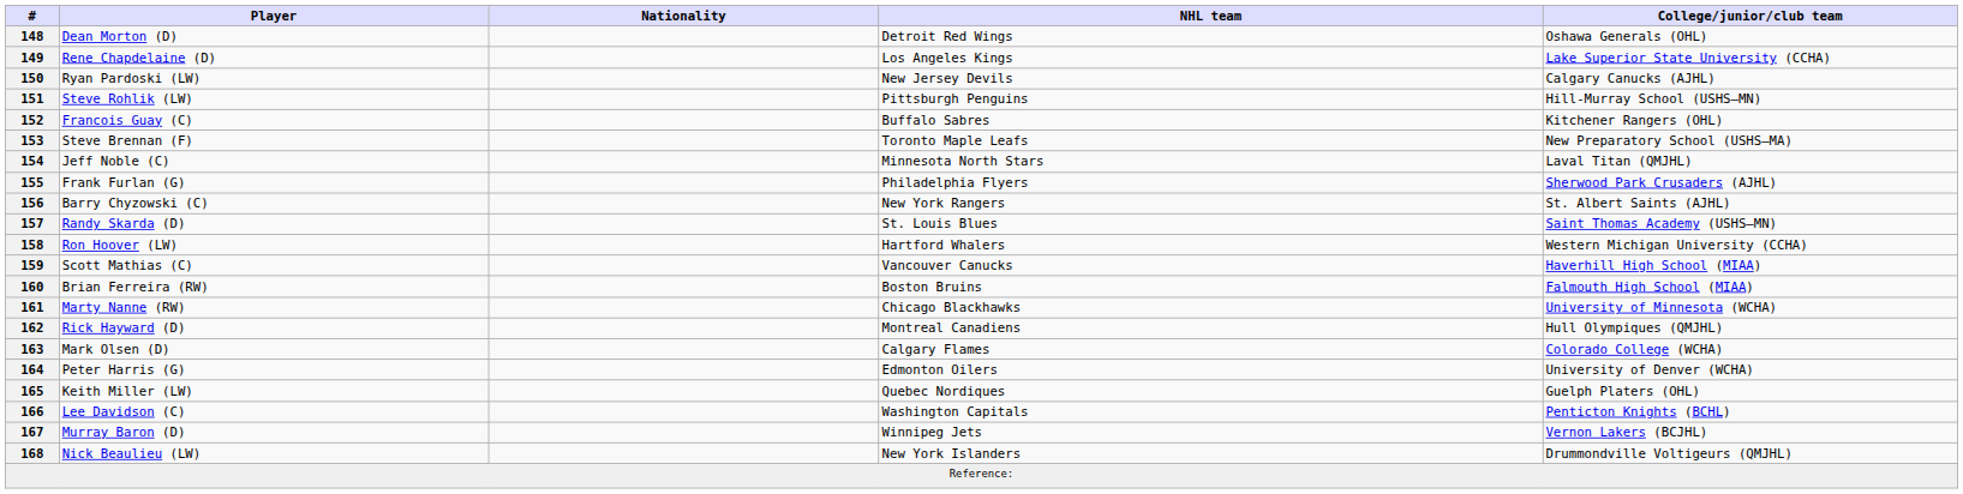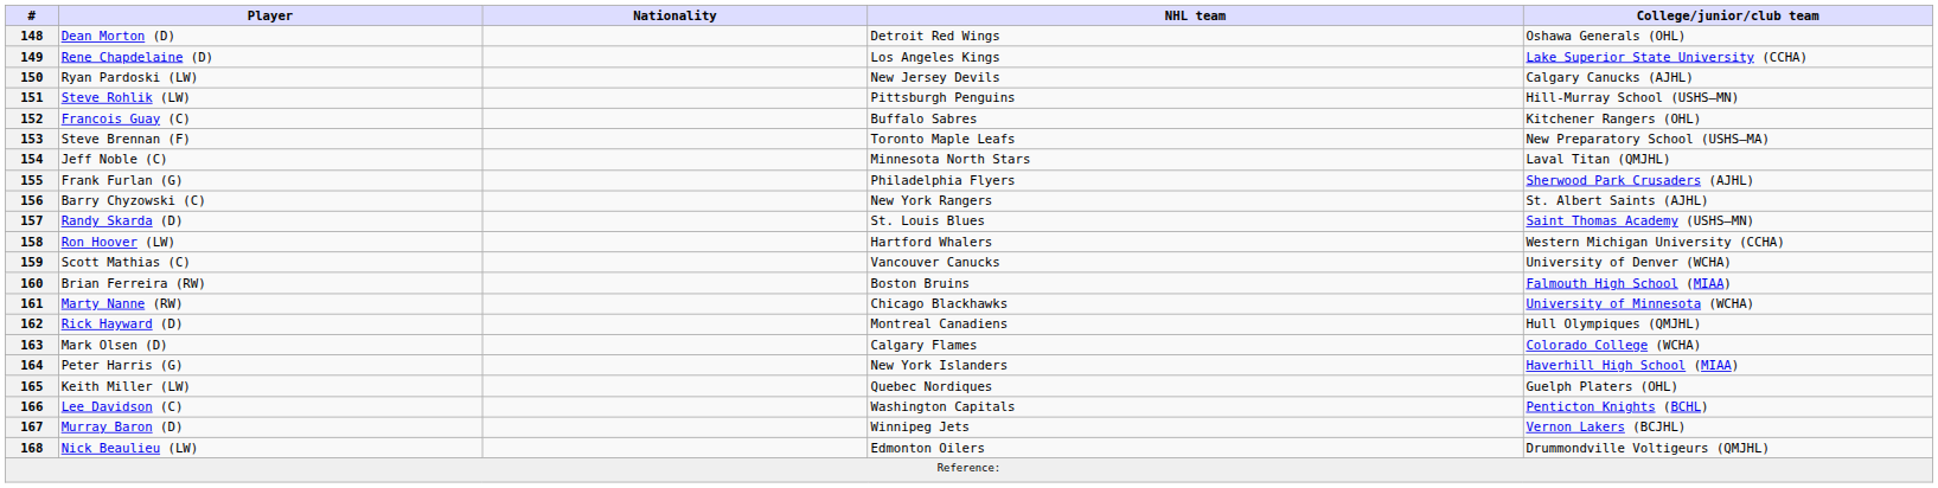159 | College/junior/club team: Haverhill High School (MIAA) -> University of Denver (WCHA)
164 | NHL team: Edmonton Oilers -> New York Islanders
164 | College/junior/club team: University of Denver (WCHA) -> Haverhill High School (MIAA)
168 | NHL team: New York Islanders -> Edmonton Oilers
